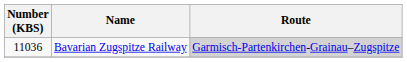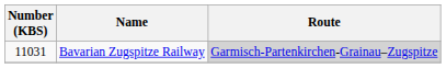Bavarian Zugspitze Railway | Number (KBS): 11036 -> 11031
